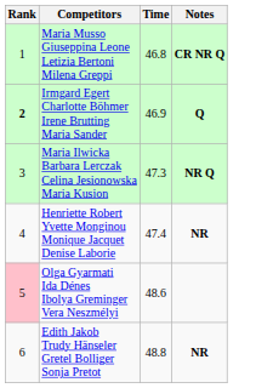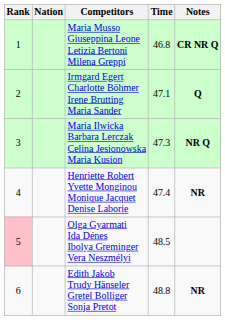+ column: Nation
Irmgard Egert Charlotte Böhmer Irene Brutting Maria Sander | Rank: bold -> normal
Irmgard Egert Charlotte Böhmer Irene Brutting Maria Sander | Time: 46.9 -> 47.1
Olga Gyarmati Ida Dénes Ibolya Greminger Vera Neszmélyi | Time: 48.6 -> 48.5
